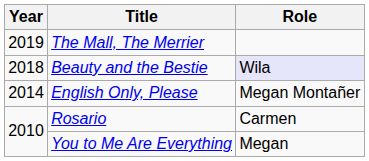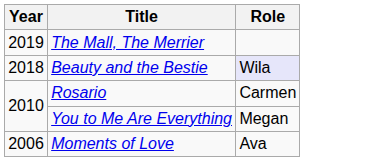- row: 2014 | English Only, Please | Megan Montañer
+ row: 2006 | Moments of Love | Ava
